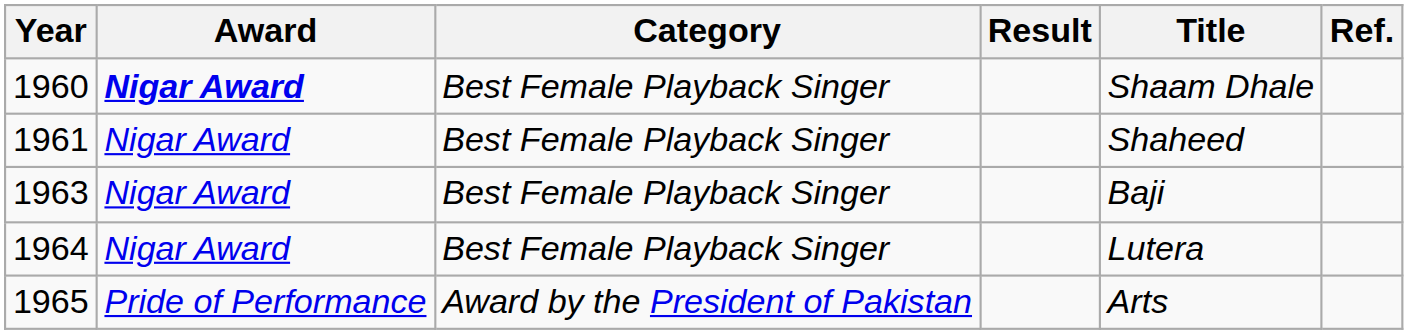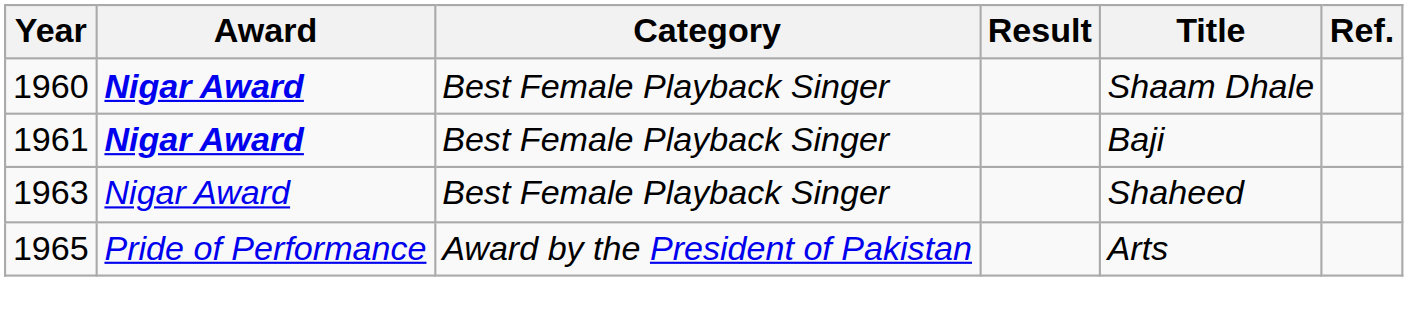1961 | Award: normal -> bold
1961 | Title: Shaheed -> Baji
1963 | Title: Baji -> Shaheed
- row: 1964 | Nigar Award | Best Female Playback Singer | Lutera
